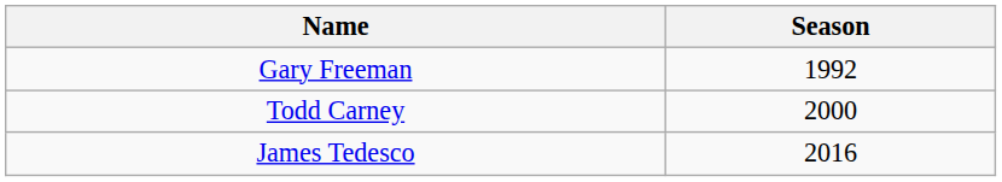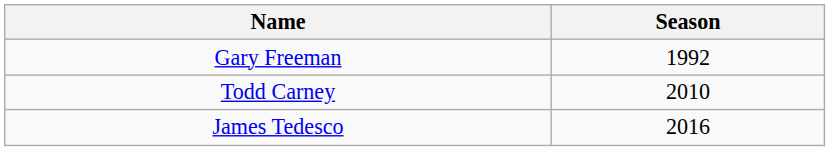Todd Carney | Season: 2000 -> 2010
